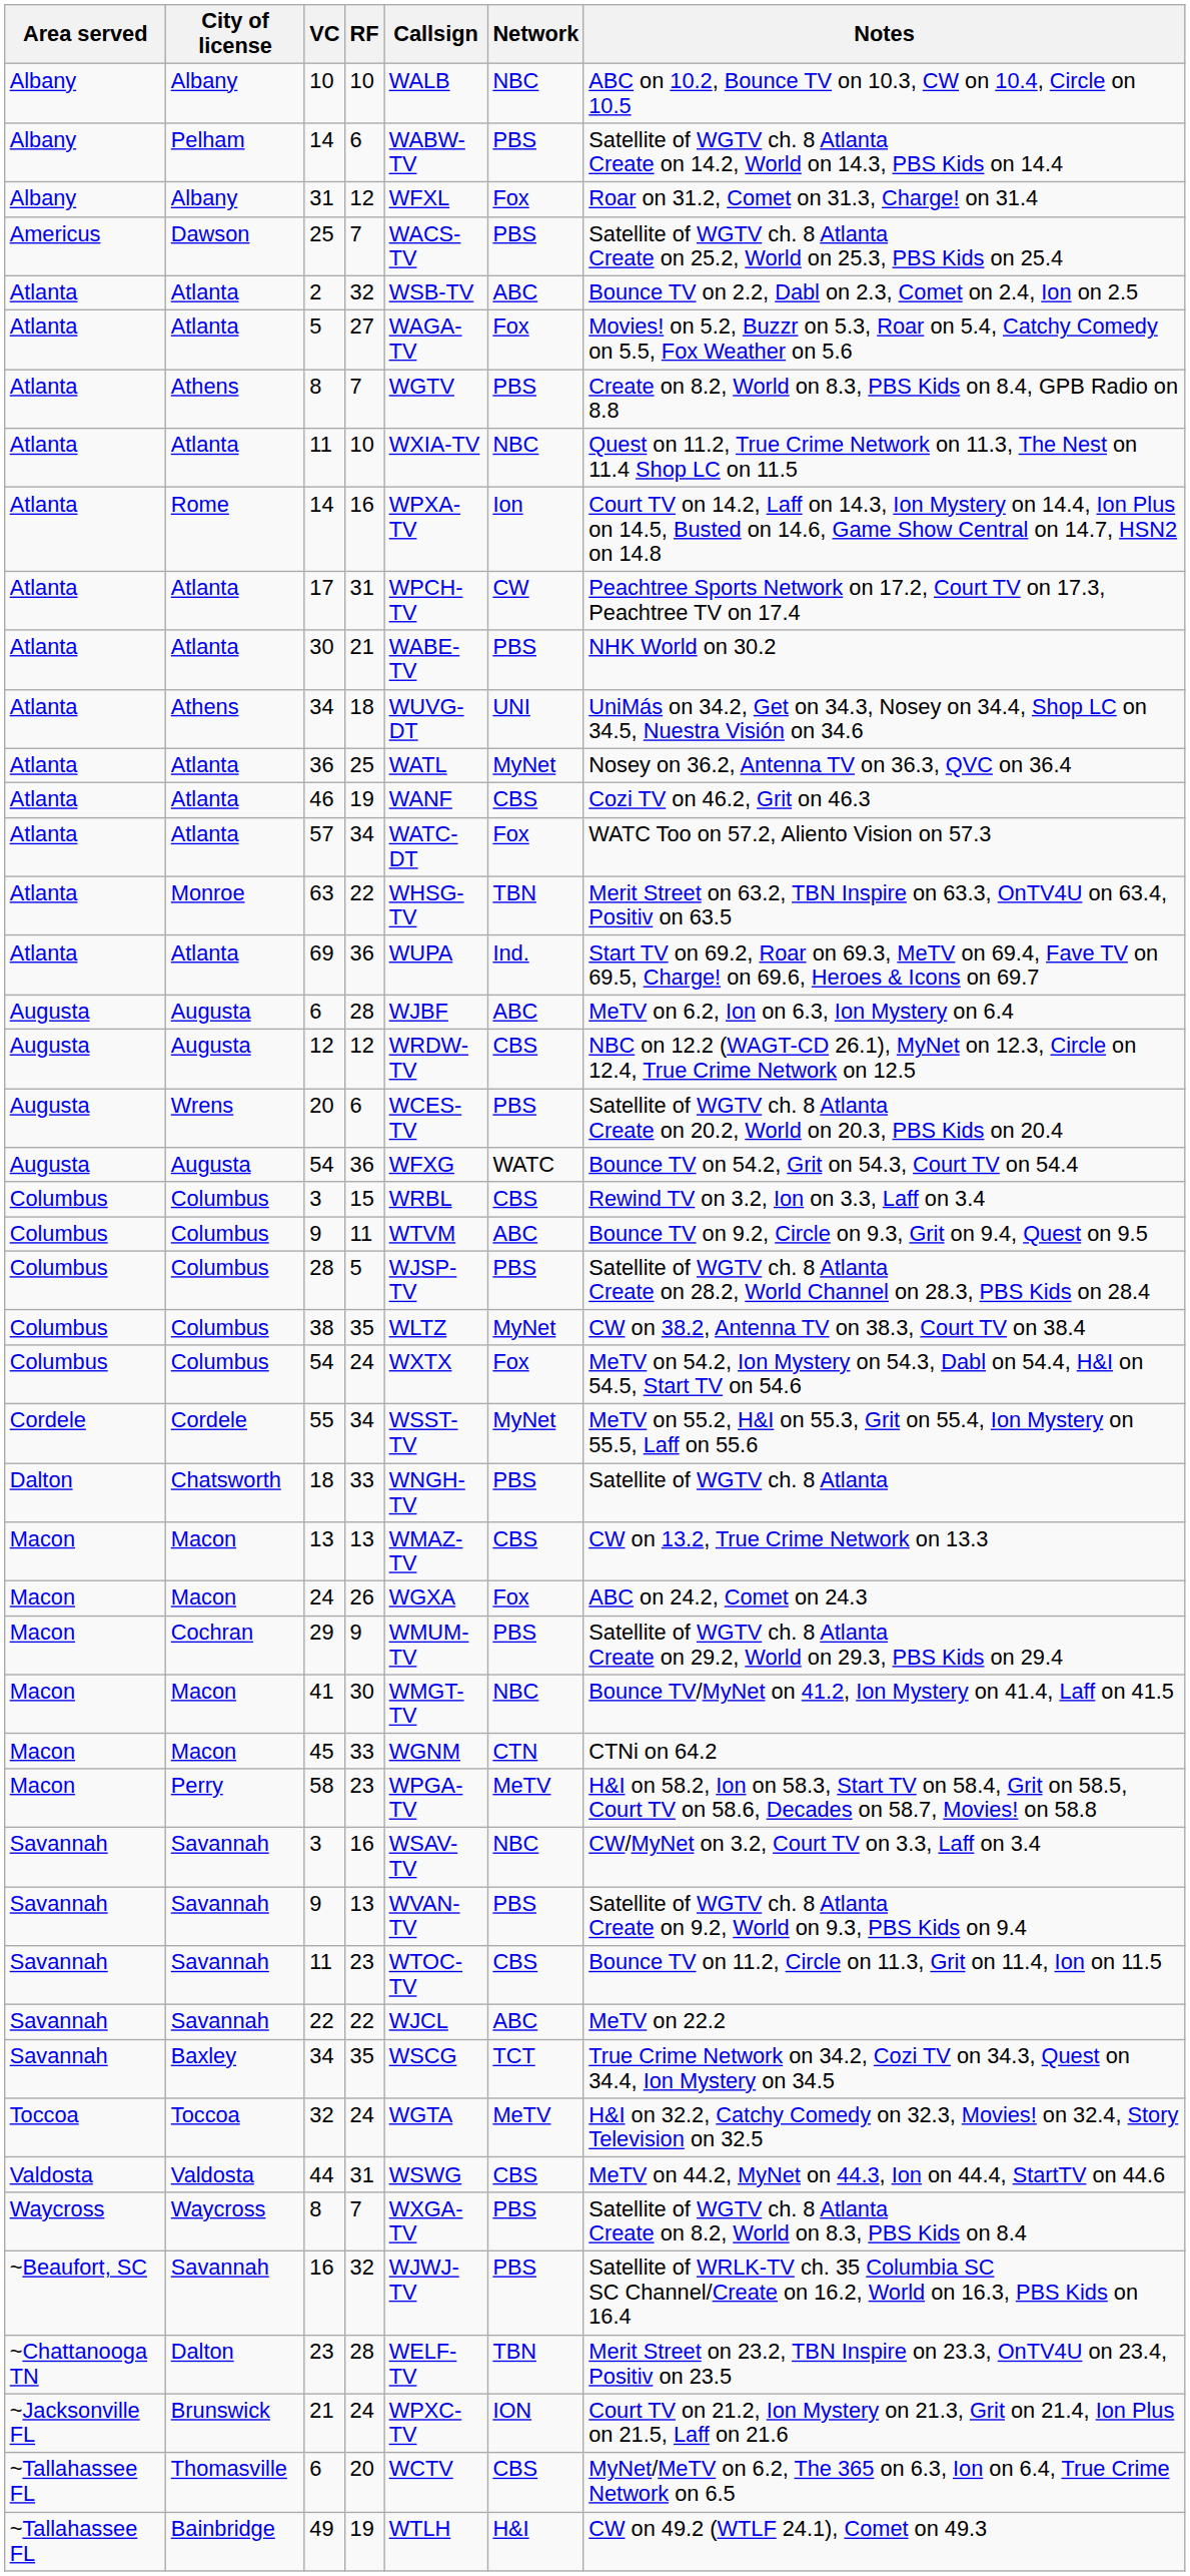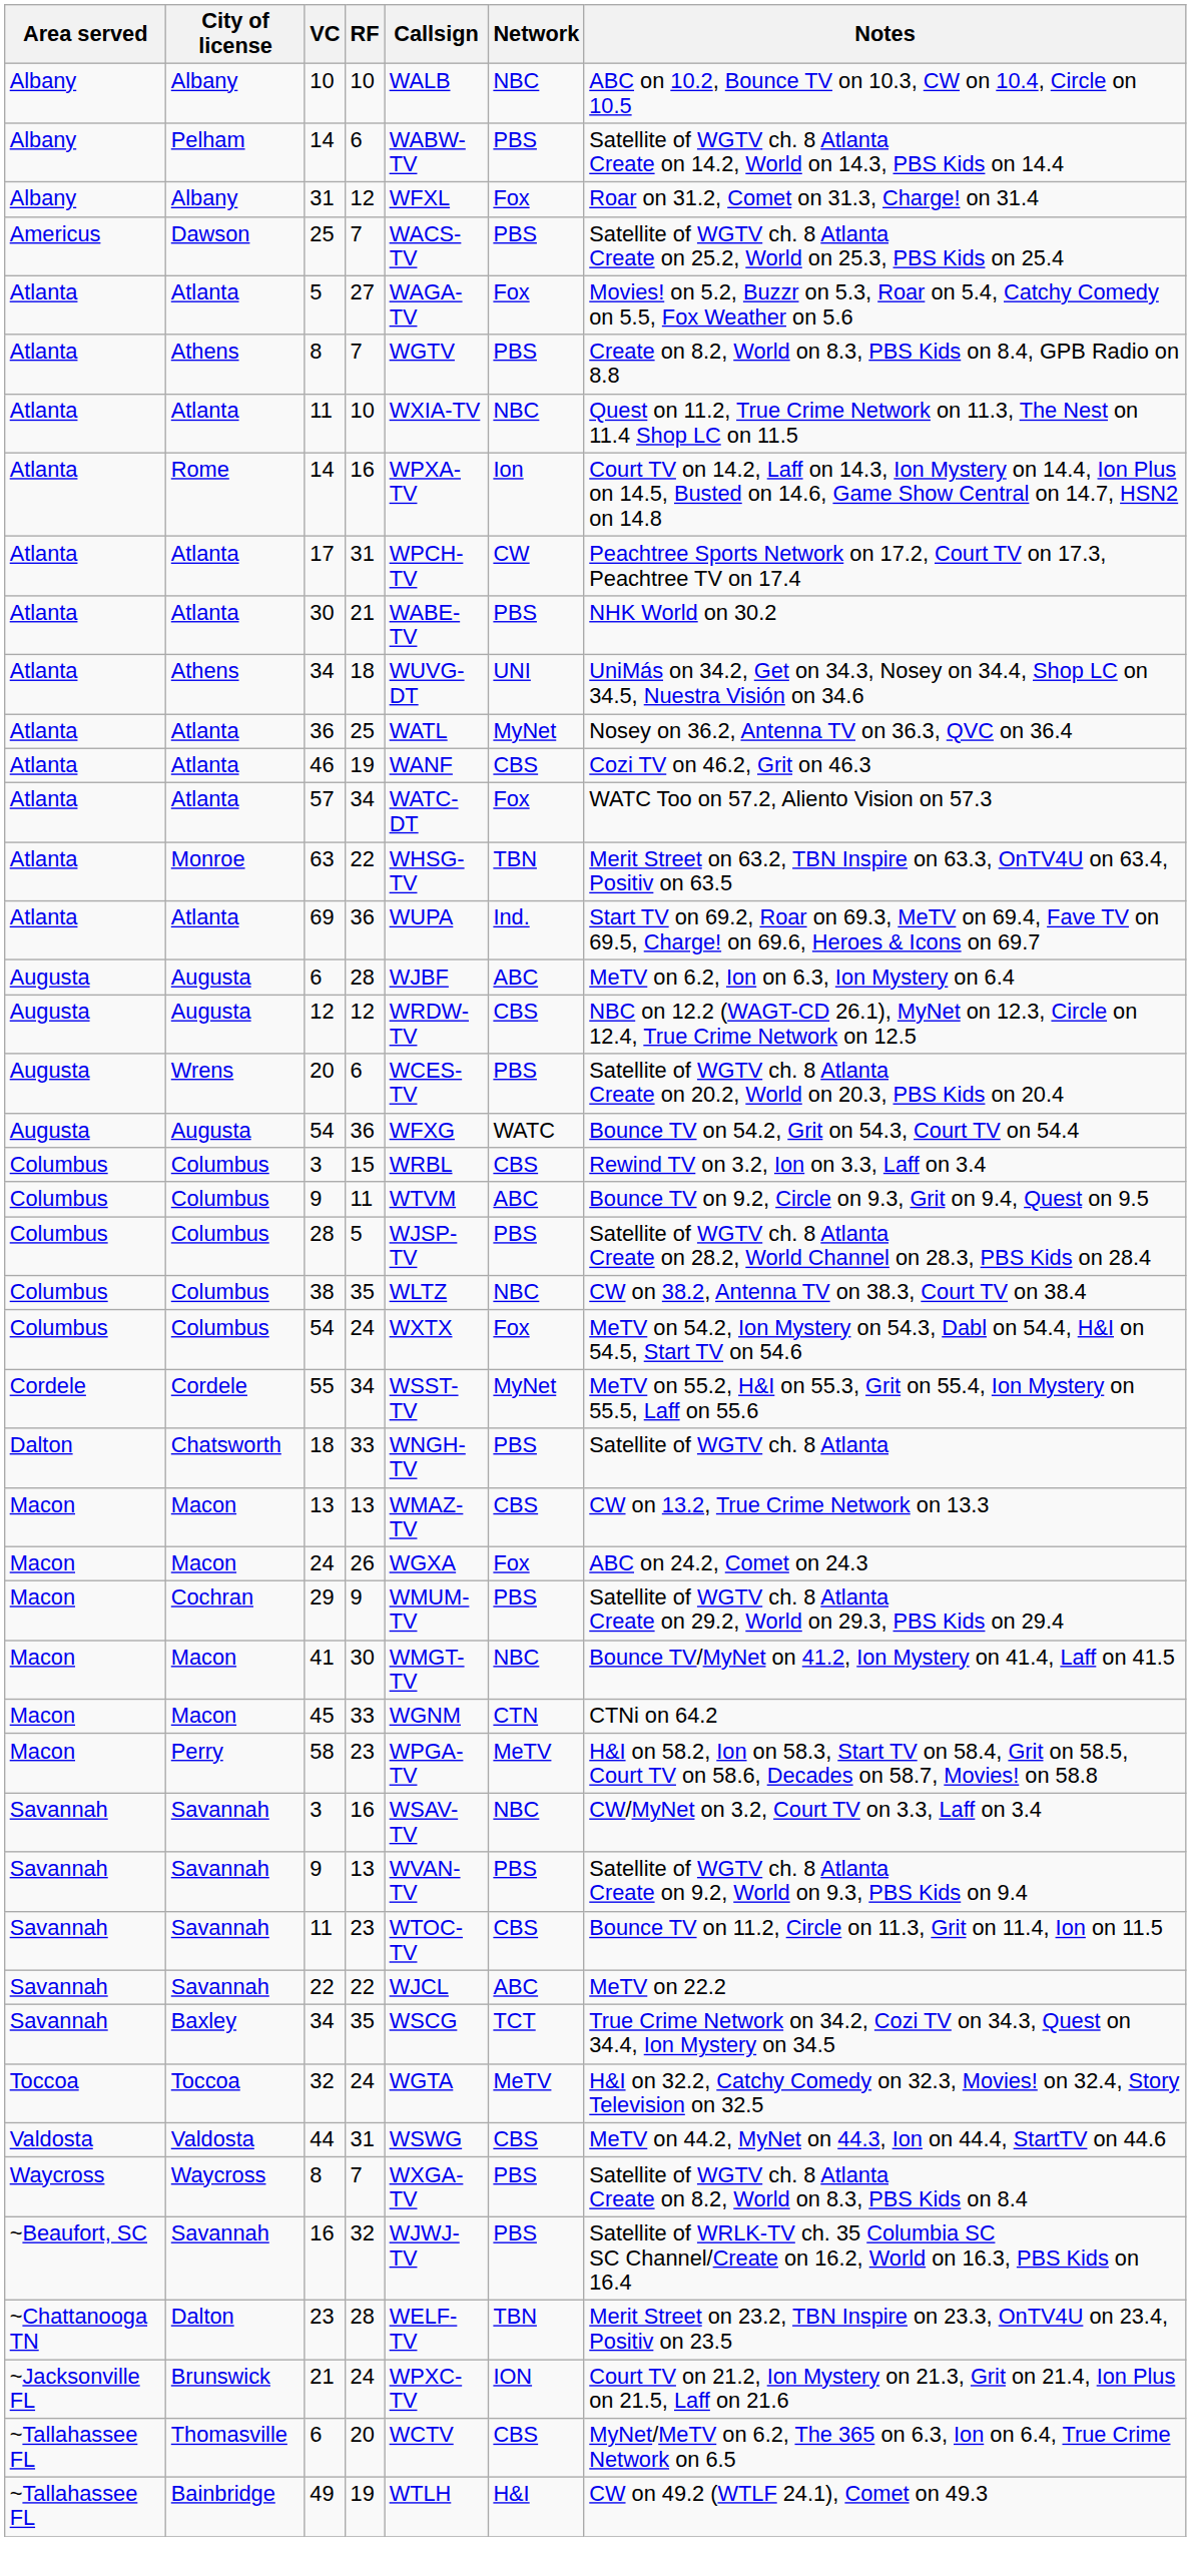- row: Atlanta | Atlanta | 2 | 32 | WSB-TV | ABC | Bounce TV on 2.2, Dabl on 2.3, Comet on 2.4, Ion on 2.5
38 | Network: MyNet -> NBC
